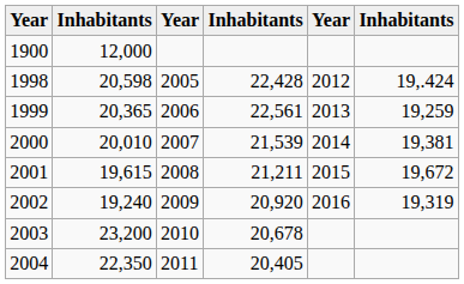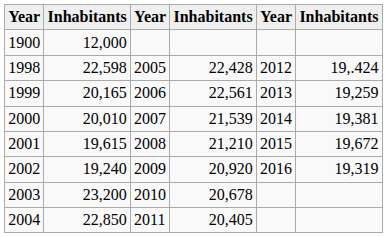1998 | column 2: 20,598 -> 22,598
1999 | column 2: 20,365 -> 20,165
2001 | column 4: 21,211 -> 21,210
2004 | column 2: 22,350 -> 22,850
